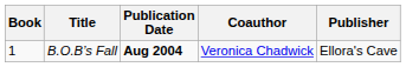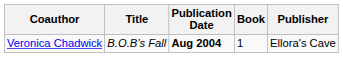columns swapped: Book <-> Coauthor
